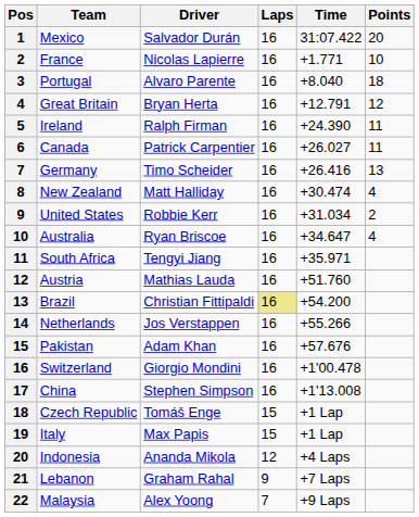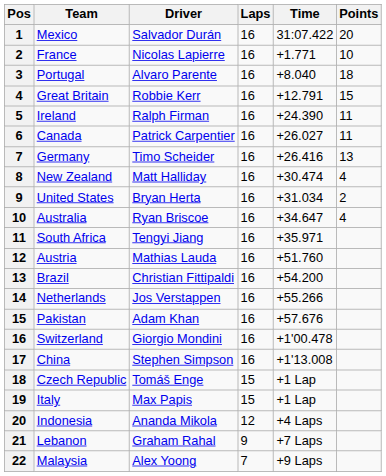Great Britain | Driver: Bryan Herta -> Robbie Kerr
Great Britain | Points: 12 -> 15
United States | Driver: Robbie Kerr -> Bryan Herta
Brazil | Laps: khaki background -> no background
